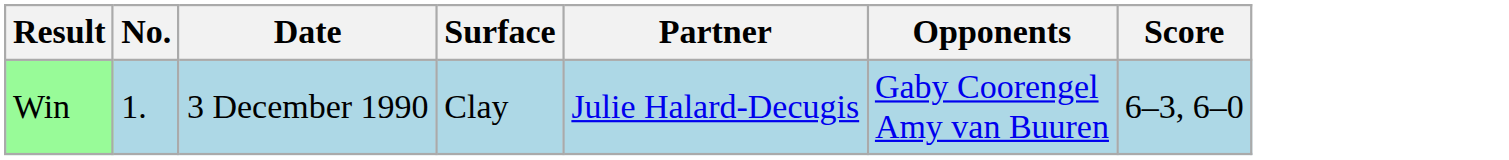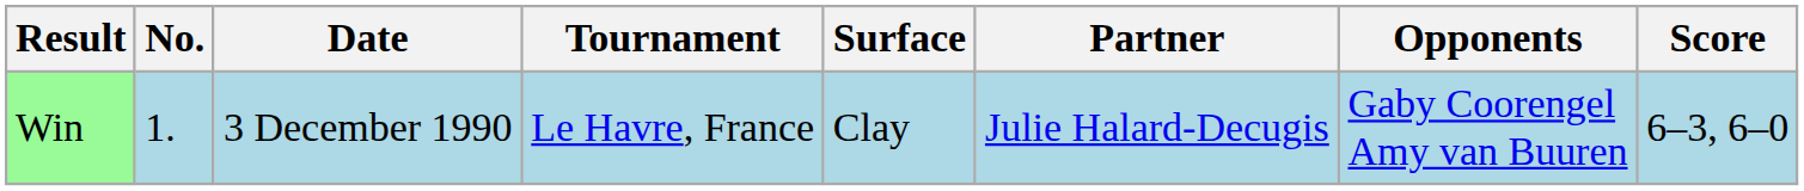+ column: Tournament | Le Havre, France
